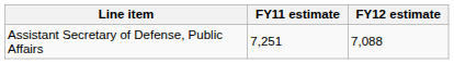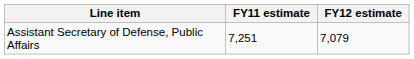Assistant Secretary of Defense, Public Affairs | FY12 estimate: 7,088 -> 7,079
